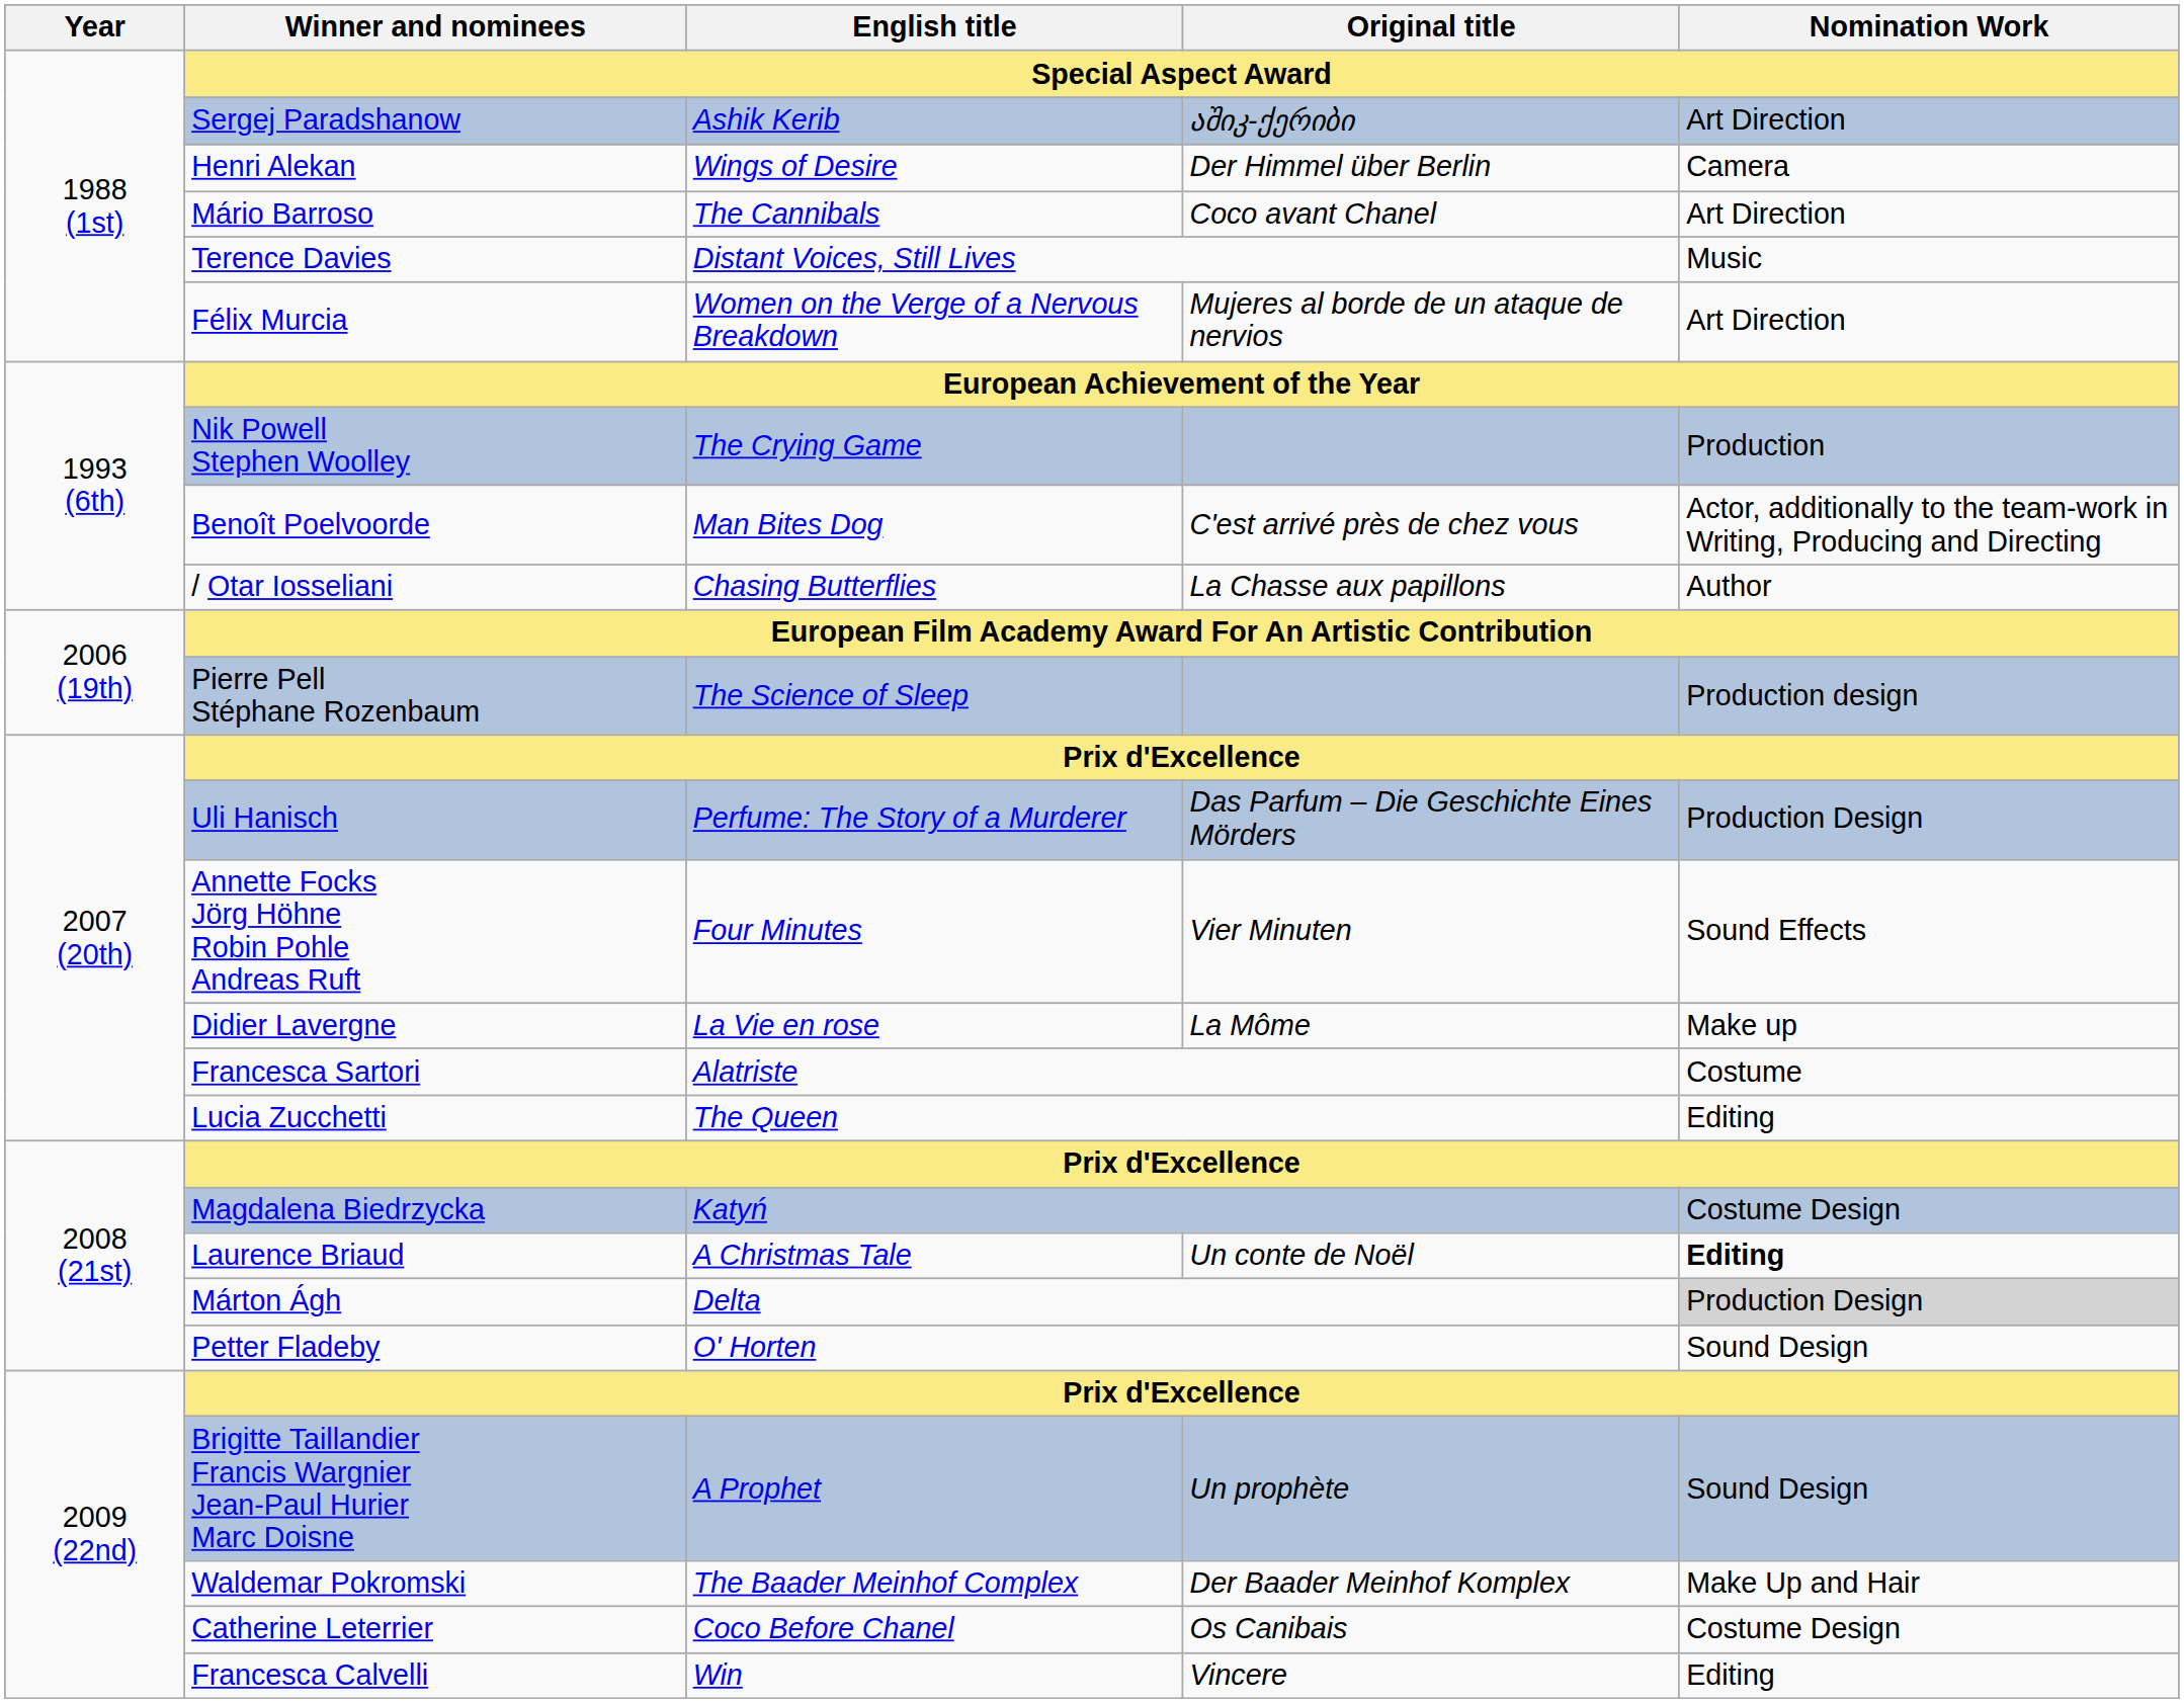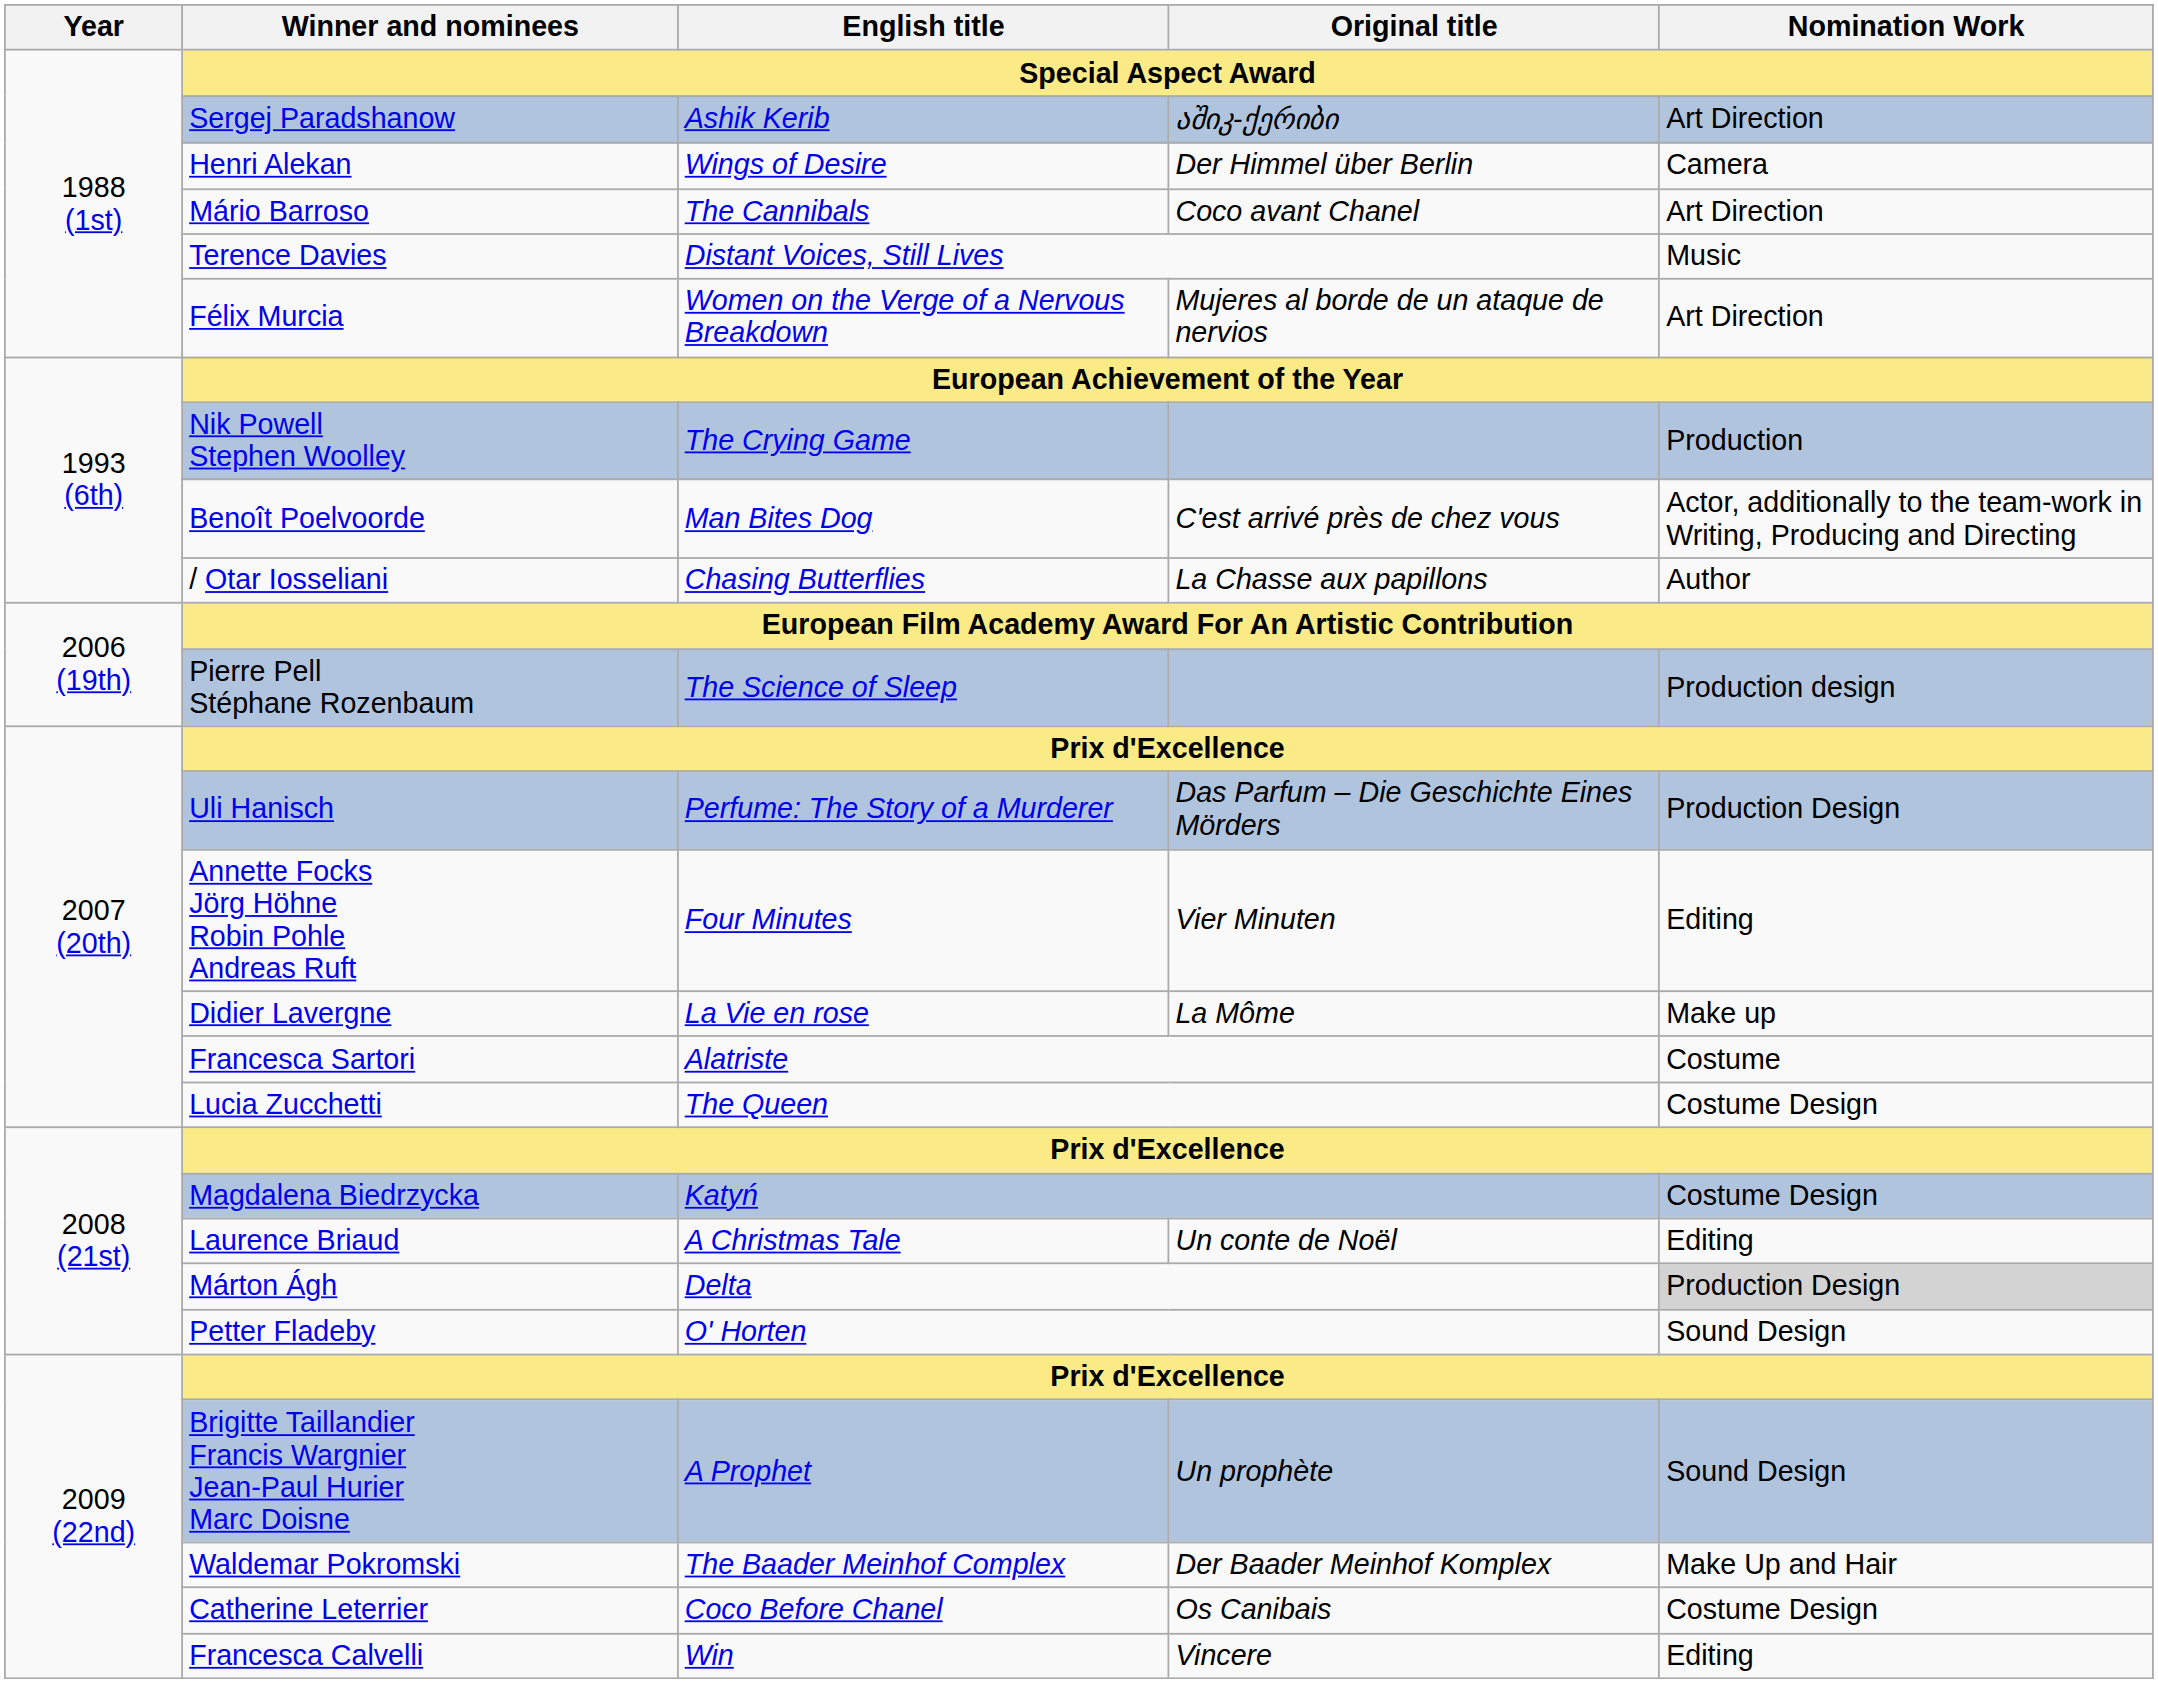Annette Focks Jörg Höhne Robin Pohle Andreas Ruft | Nomination Work: Sound Effects -> Editing
Lucia Zucchetti | Nomination Work: Editing -> Costume Design
Laurence Briaud | Nomination Work: bold -> normal
